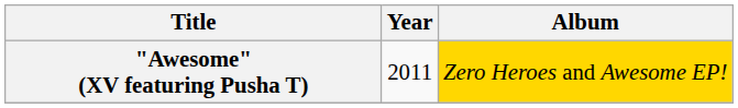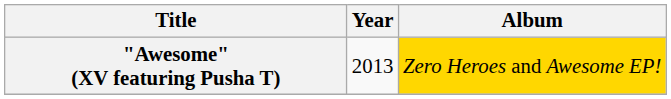"Awesome" (XV featuring Pusha T) | Year: 2011 -> 2013
